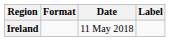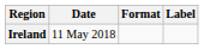columns swapped: Date <-> Format
